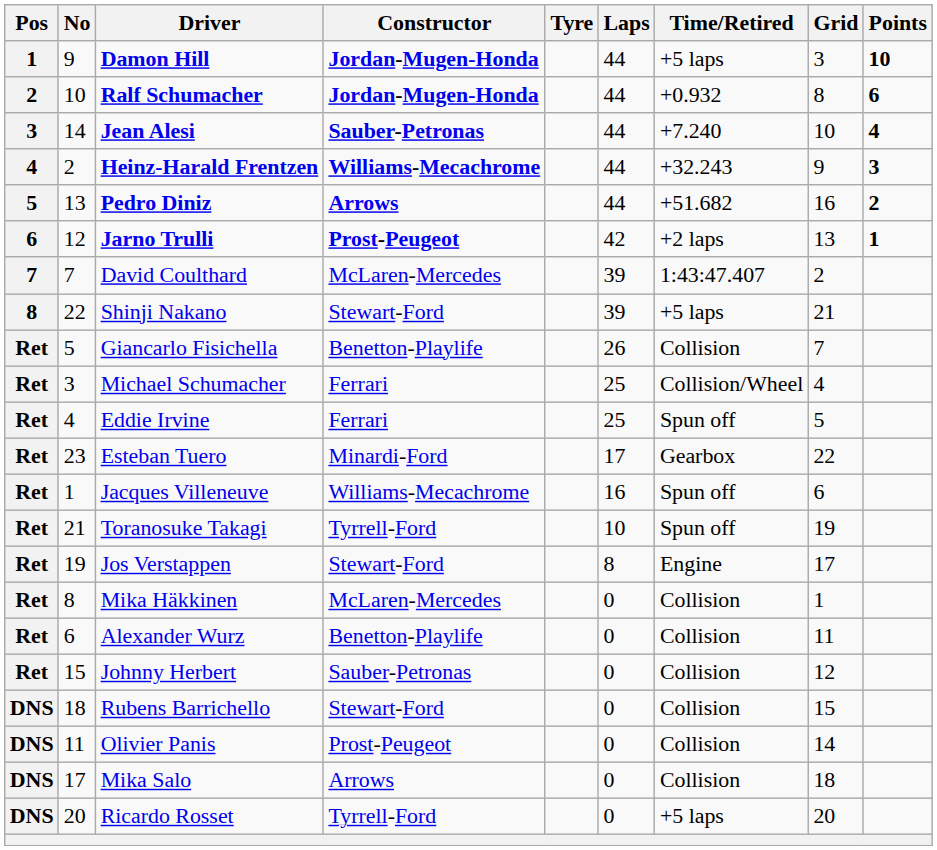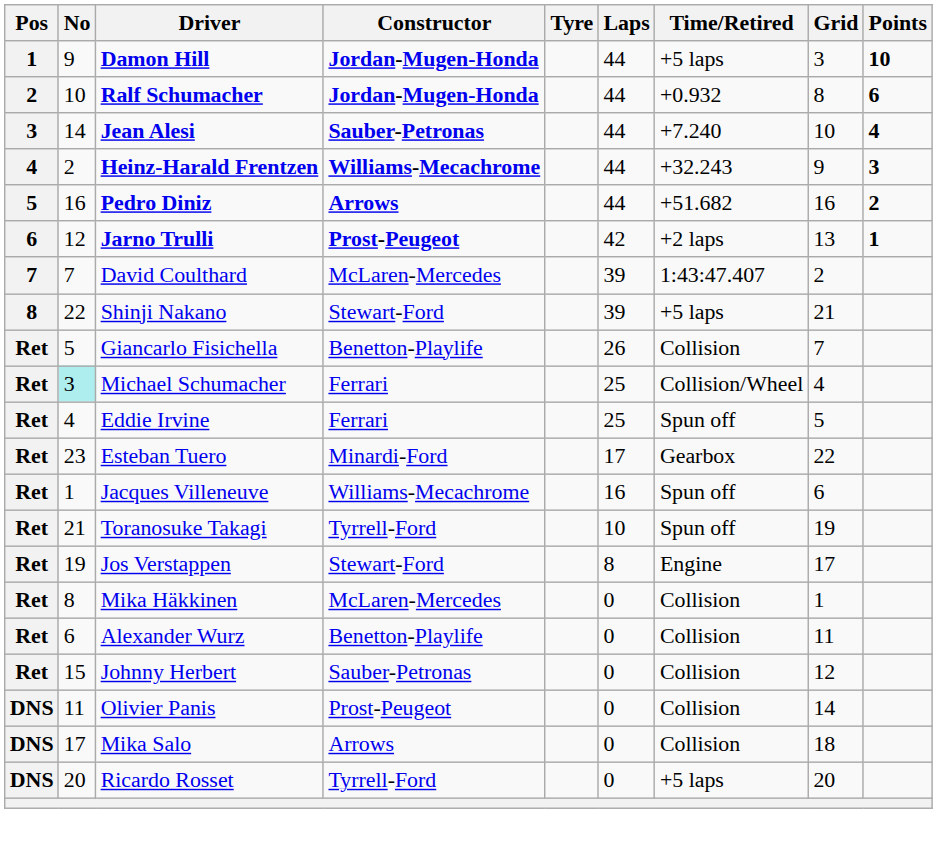Pedro Diniz | No: 13 -> 16
Michael Schumacher | No: no background -> paleturquoise background
- row: DNS | 18 | Rubens Barrichello | Stewart-Ford | 0 | Collision | 15
